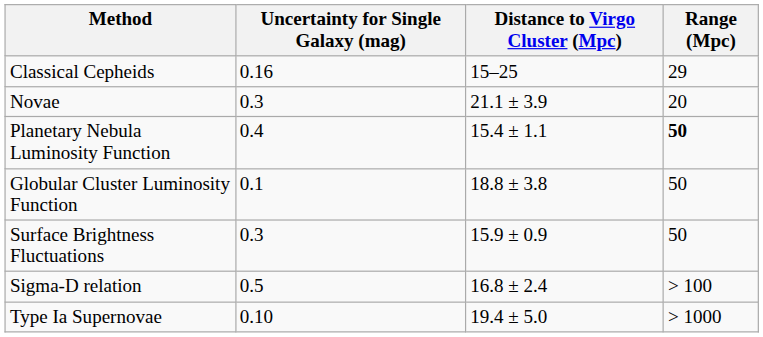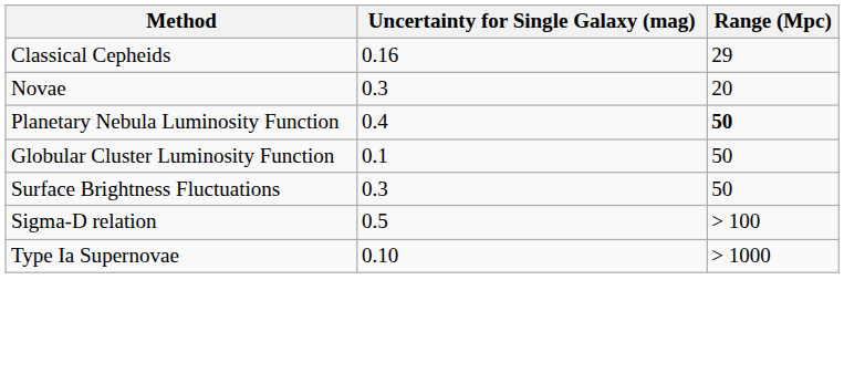- column: Distance to Virgo Cluster (Mpc) | 15–25 | 21.1 ± 3.9 | 15.4 ± 1.1 | 18.8 ± 3.8 | 15.9 ± 0.9 | 16.8 ± 2.4 | 19.4 ± 5.0
